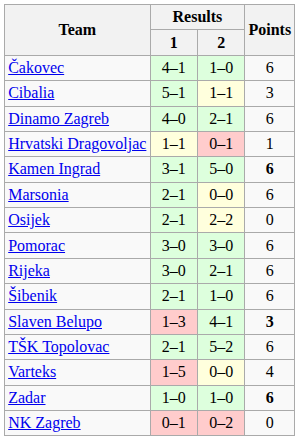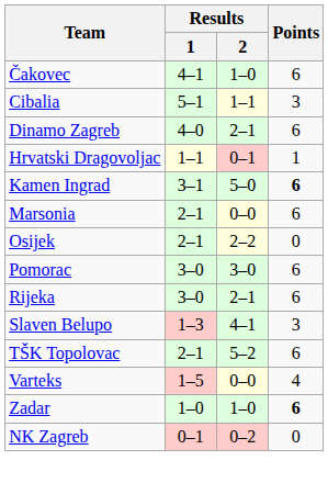- row: Šibenik | 2–1 | 1–0 | 6
Slaven Belupo | Points: bold -> normal
